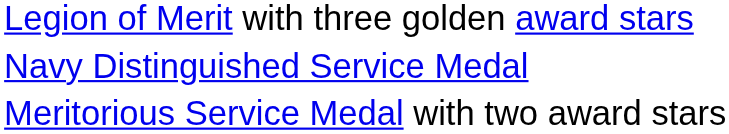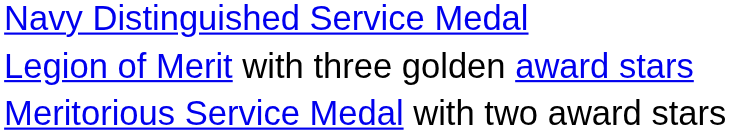rows swapped: Navy Distinguished Service Medal <-> Legion of Merit with three golden award stars
